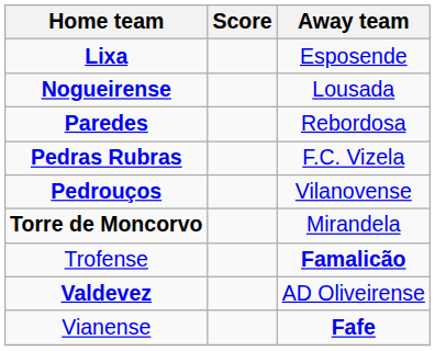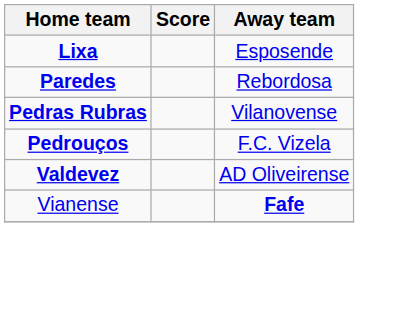- row: Nogueirense | Lousada
Pedras Rubras | Away team: F.C. Vizela -> Vilanovense
Pedrouços | Away team: Vilanovense -> F.C. Vizela
- row: Torre de Moncorvo | Mirandela
- row: Trofense | Famalicão
